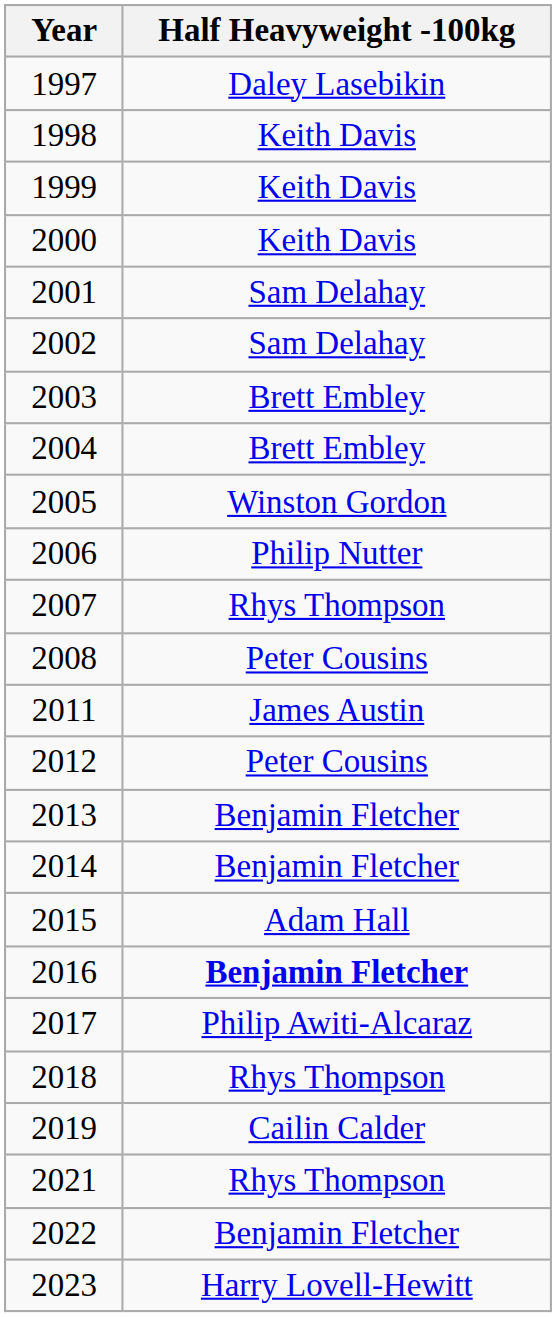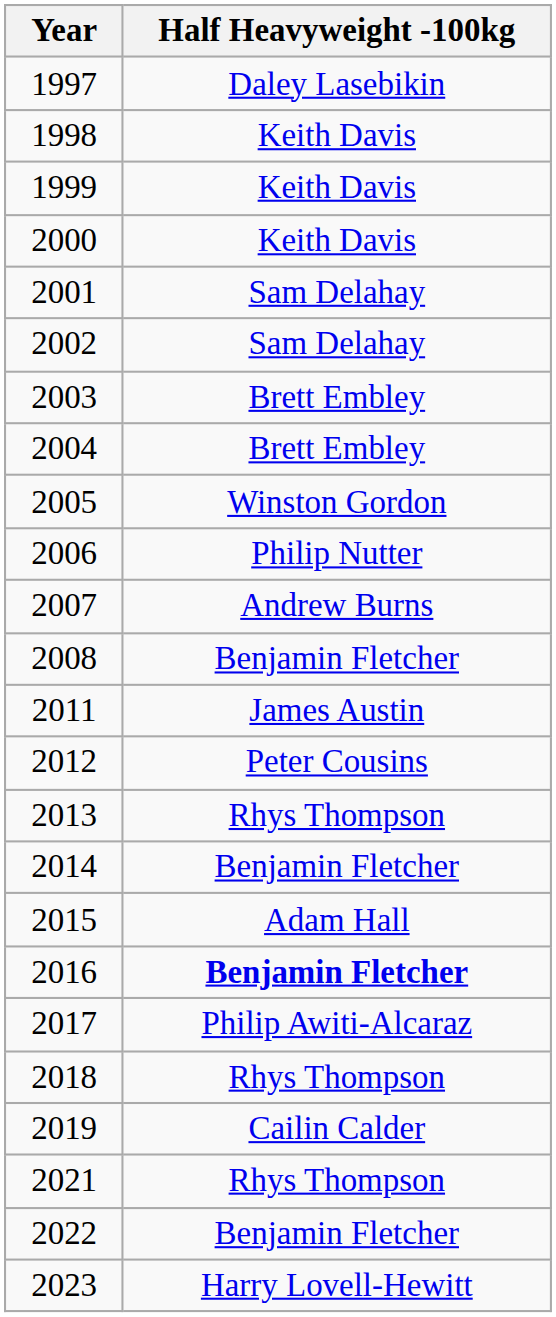2007 | Half Heavyweight -100kg: Rhys Thompson -> Andrew Burns
2008 | Half Heavyweight -100kg: Peter Cousins -> Benjamin Fletcher
2013 | Half Heavyweight -100kg: Benjamin Fletcher -> Rhys Thompson
